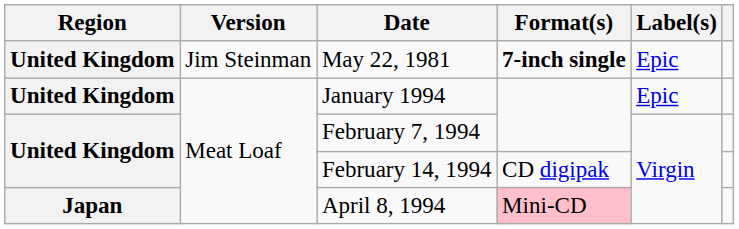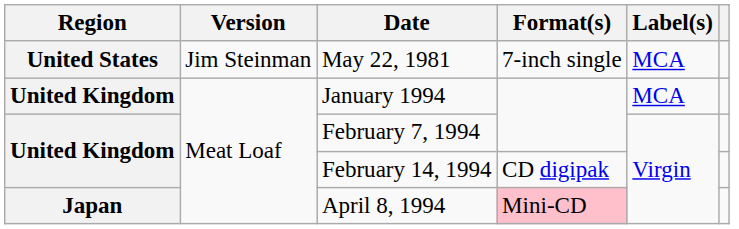May 22, 1981 | Region: United Kingdom -> United States
May 22, 1981 | Format(s): bold -> normal
May 22, 1981 | Label(s): Epic -> MCA
January 1994 | Label(s): Epic -> MCA
